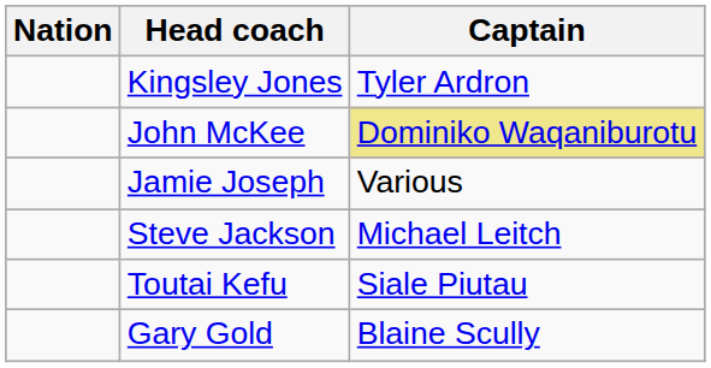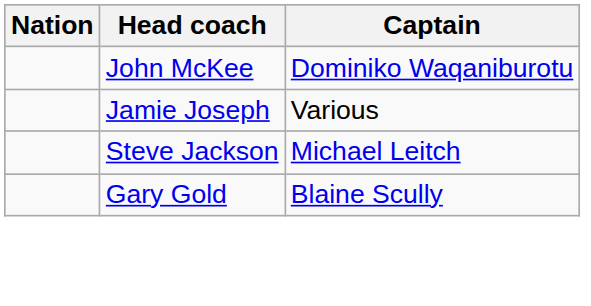- row: Kingsley Jones | Tyler Ardron
John McKee | Captain: khaki background -> no background
- row: Toutai Kefu | Siale Piutau
